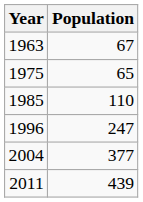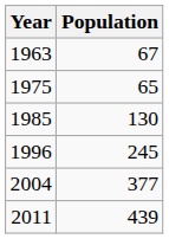1985 | Population: 110 -> 130
1996 | Population: 247 -> 245
